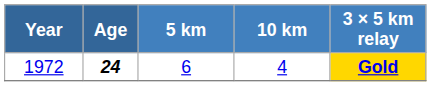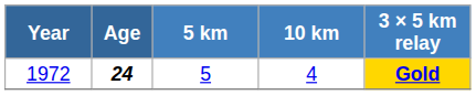1972 | 5 km: 6 -> 5
